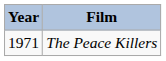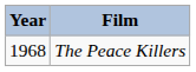The Peace Killers | Year: 1971 -> 1968
